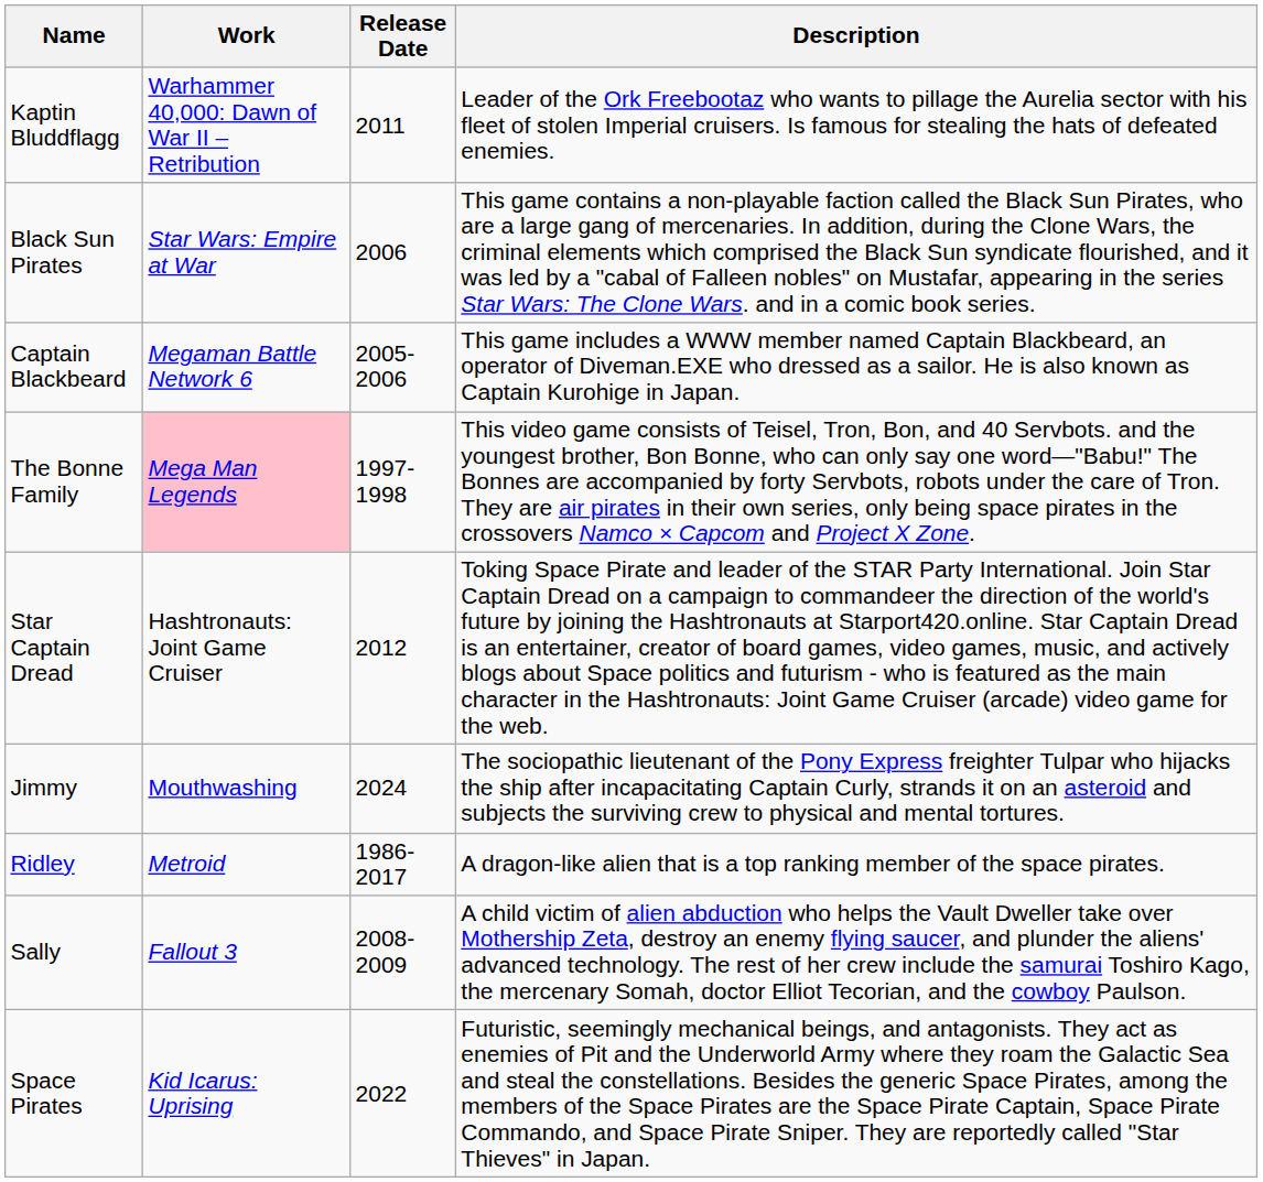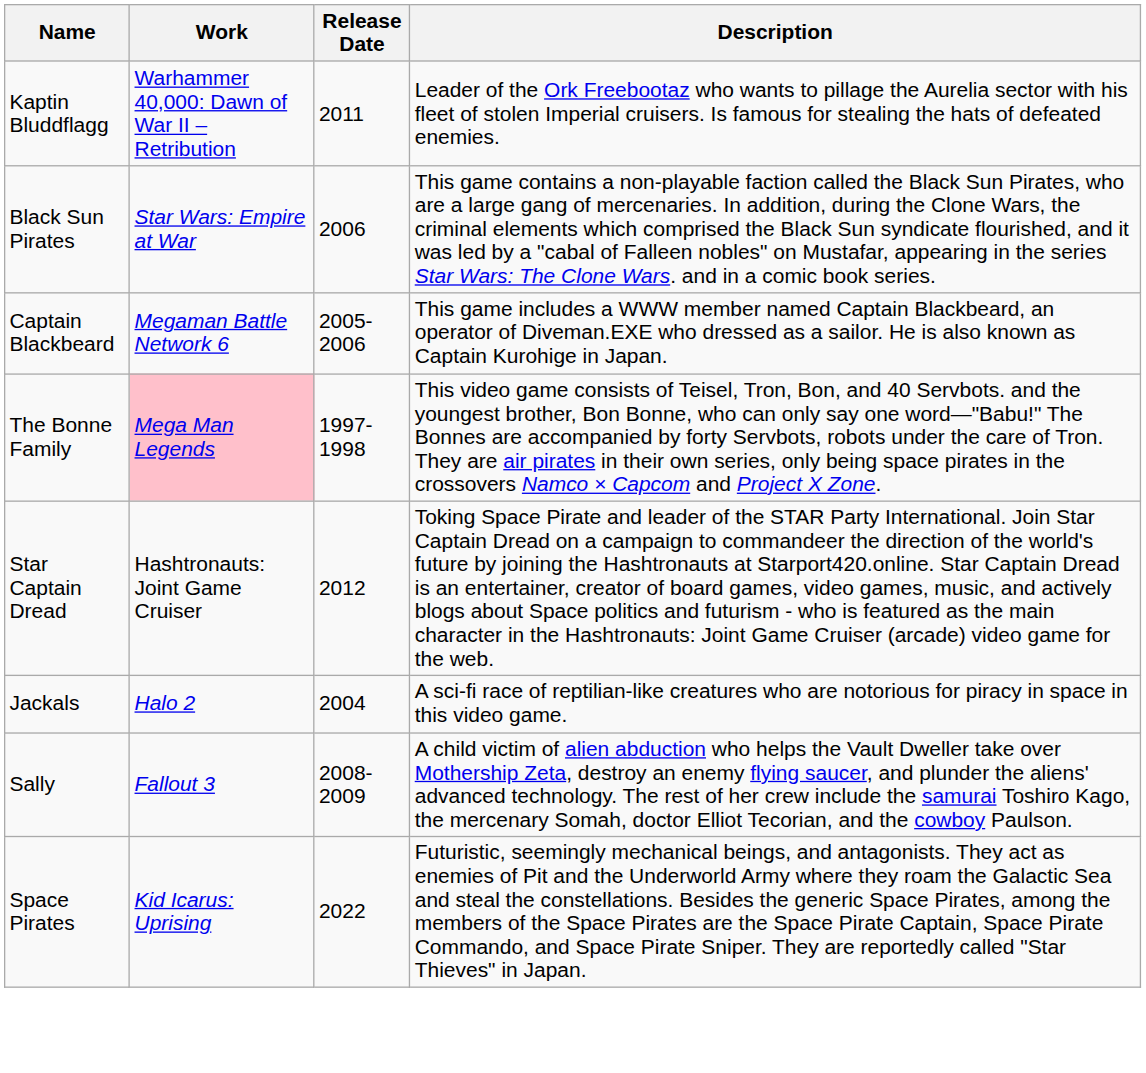+ row: Jackals | Halo 2 | 2004 | A sci-fi race of reptilian-like creatures who are notorious for piracy in space in this video game.
- row: Jimmy | Mouthwashing | 2024 | The sociopathic lieutenant of the Pony Express freighter Tulpar who hijacks the ship after incapacitating Captain Curly, strands it on an asteroid and subjects the surviving crew to physical and mental tortures.
- row: Ridley | Metroid | 1986-2017 | A dragon-like alien that is a top ranking member of the space pirates.
